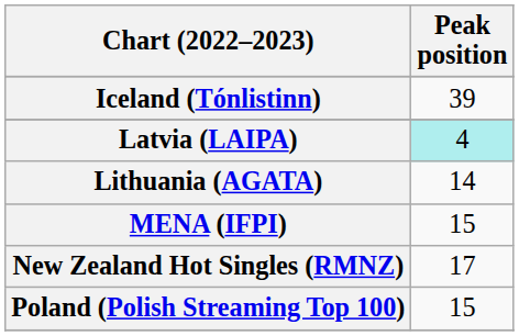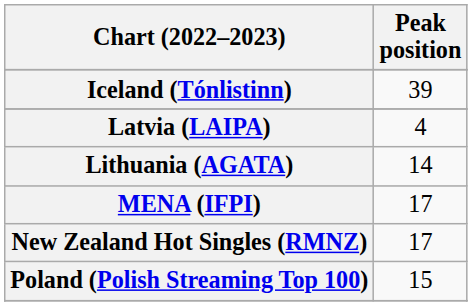Latvia (LAIPA) | Peak position: paleturquoise background -> no background
MENA (IFPI) | Peak position: 15 -> 17
